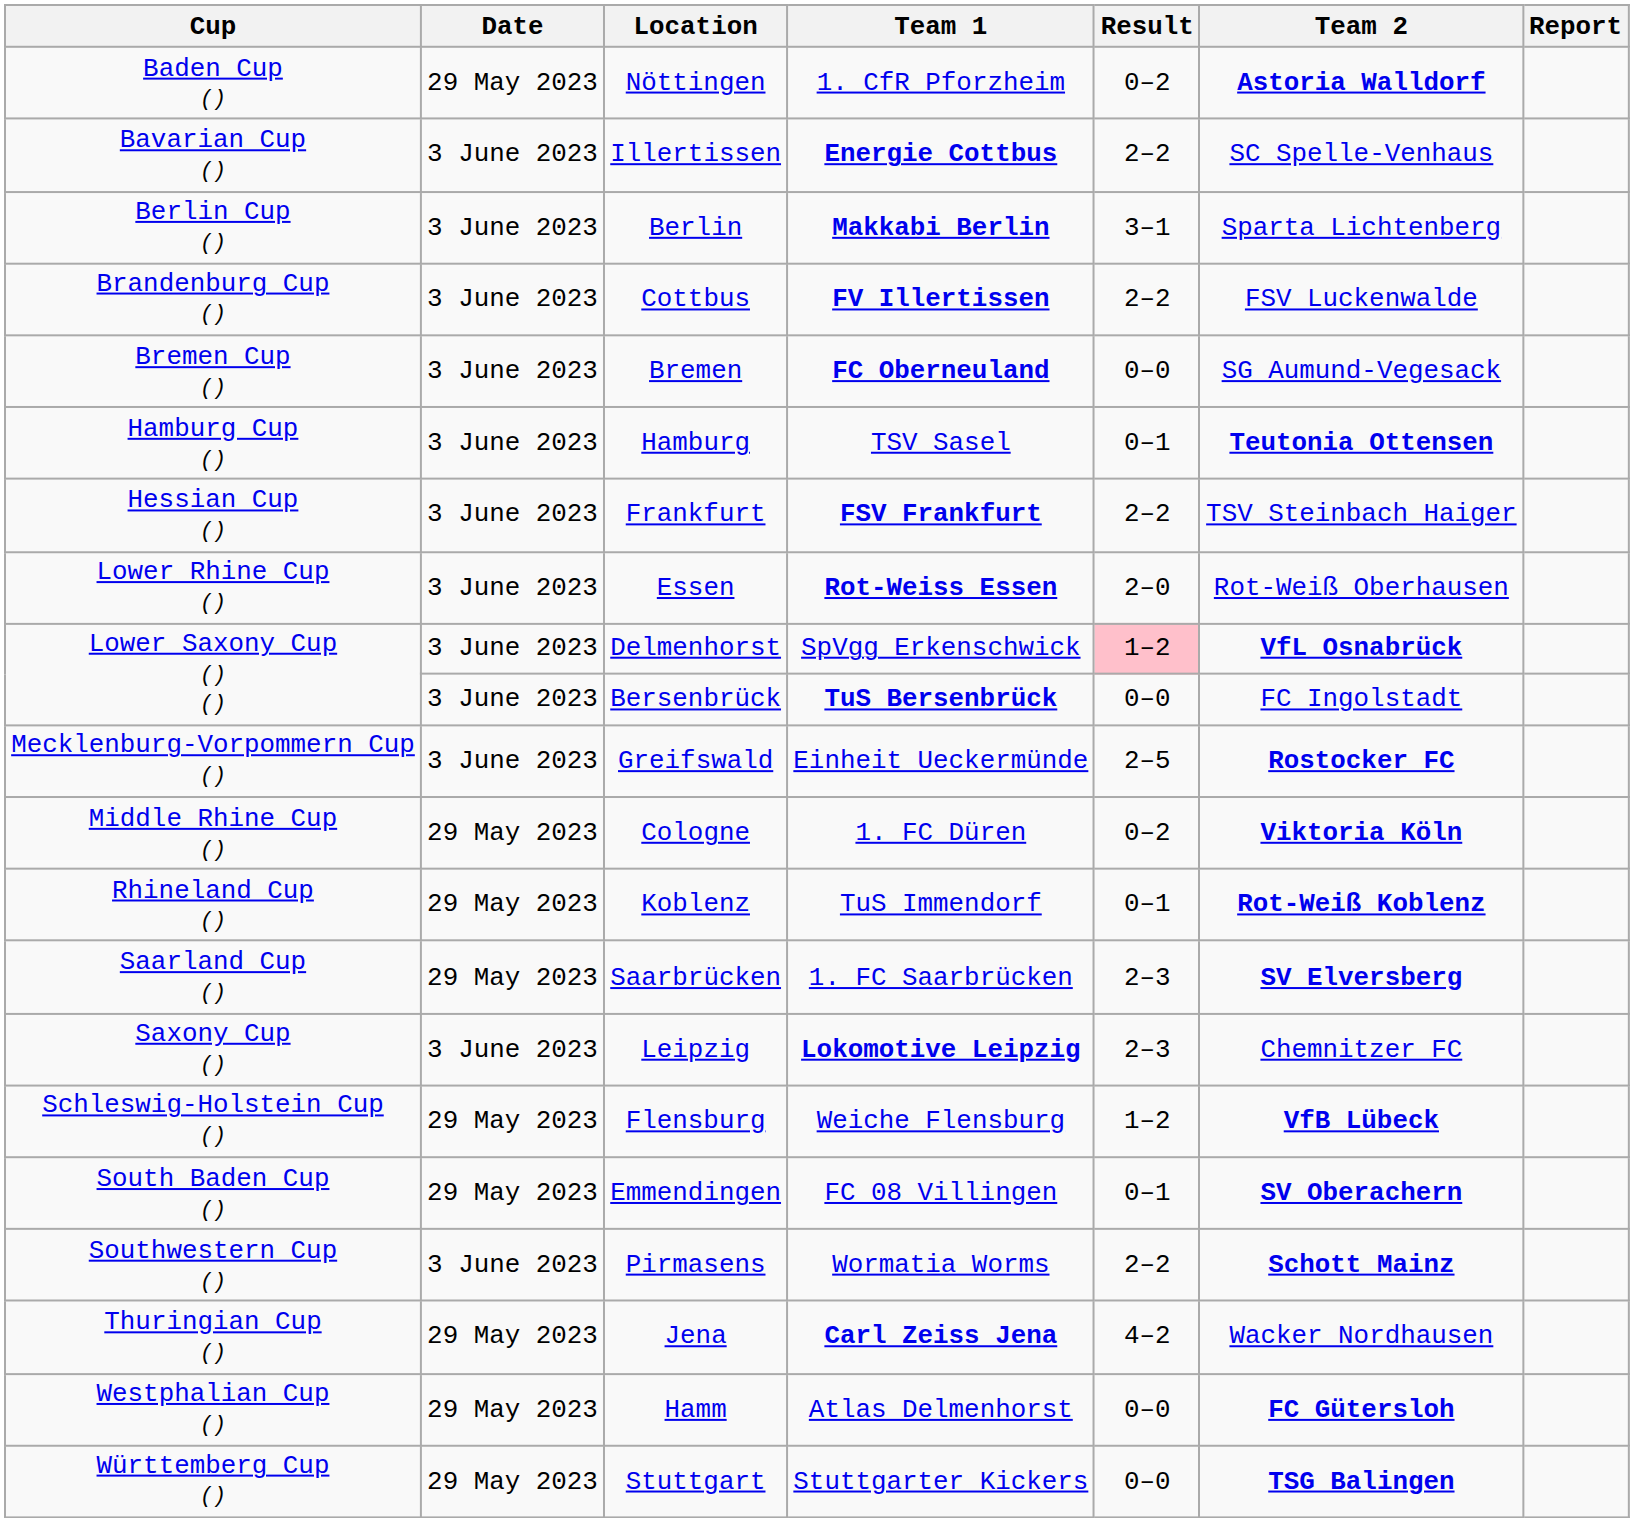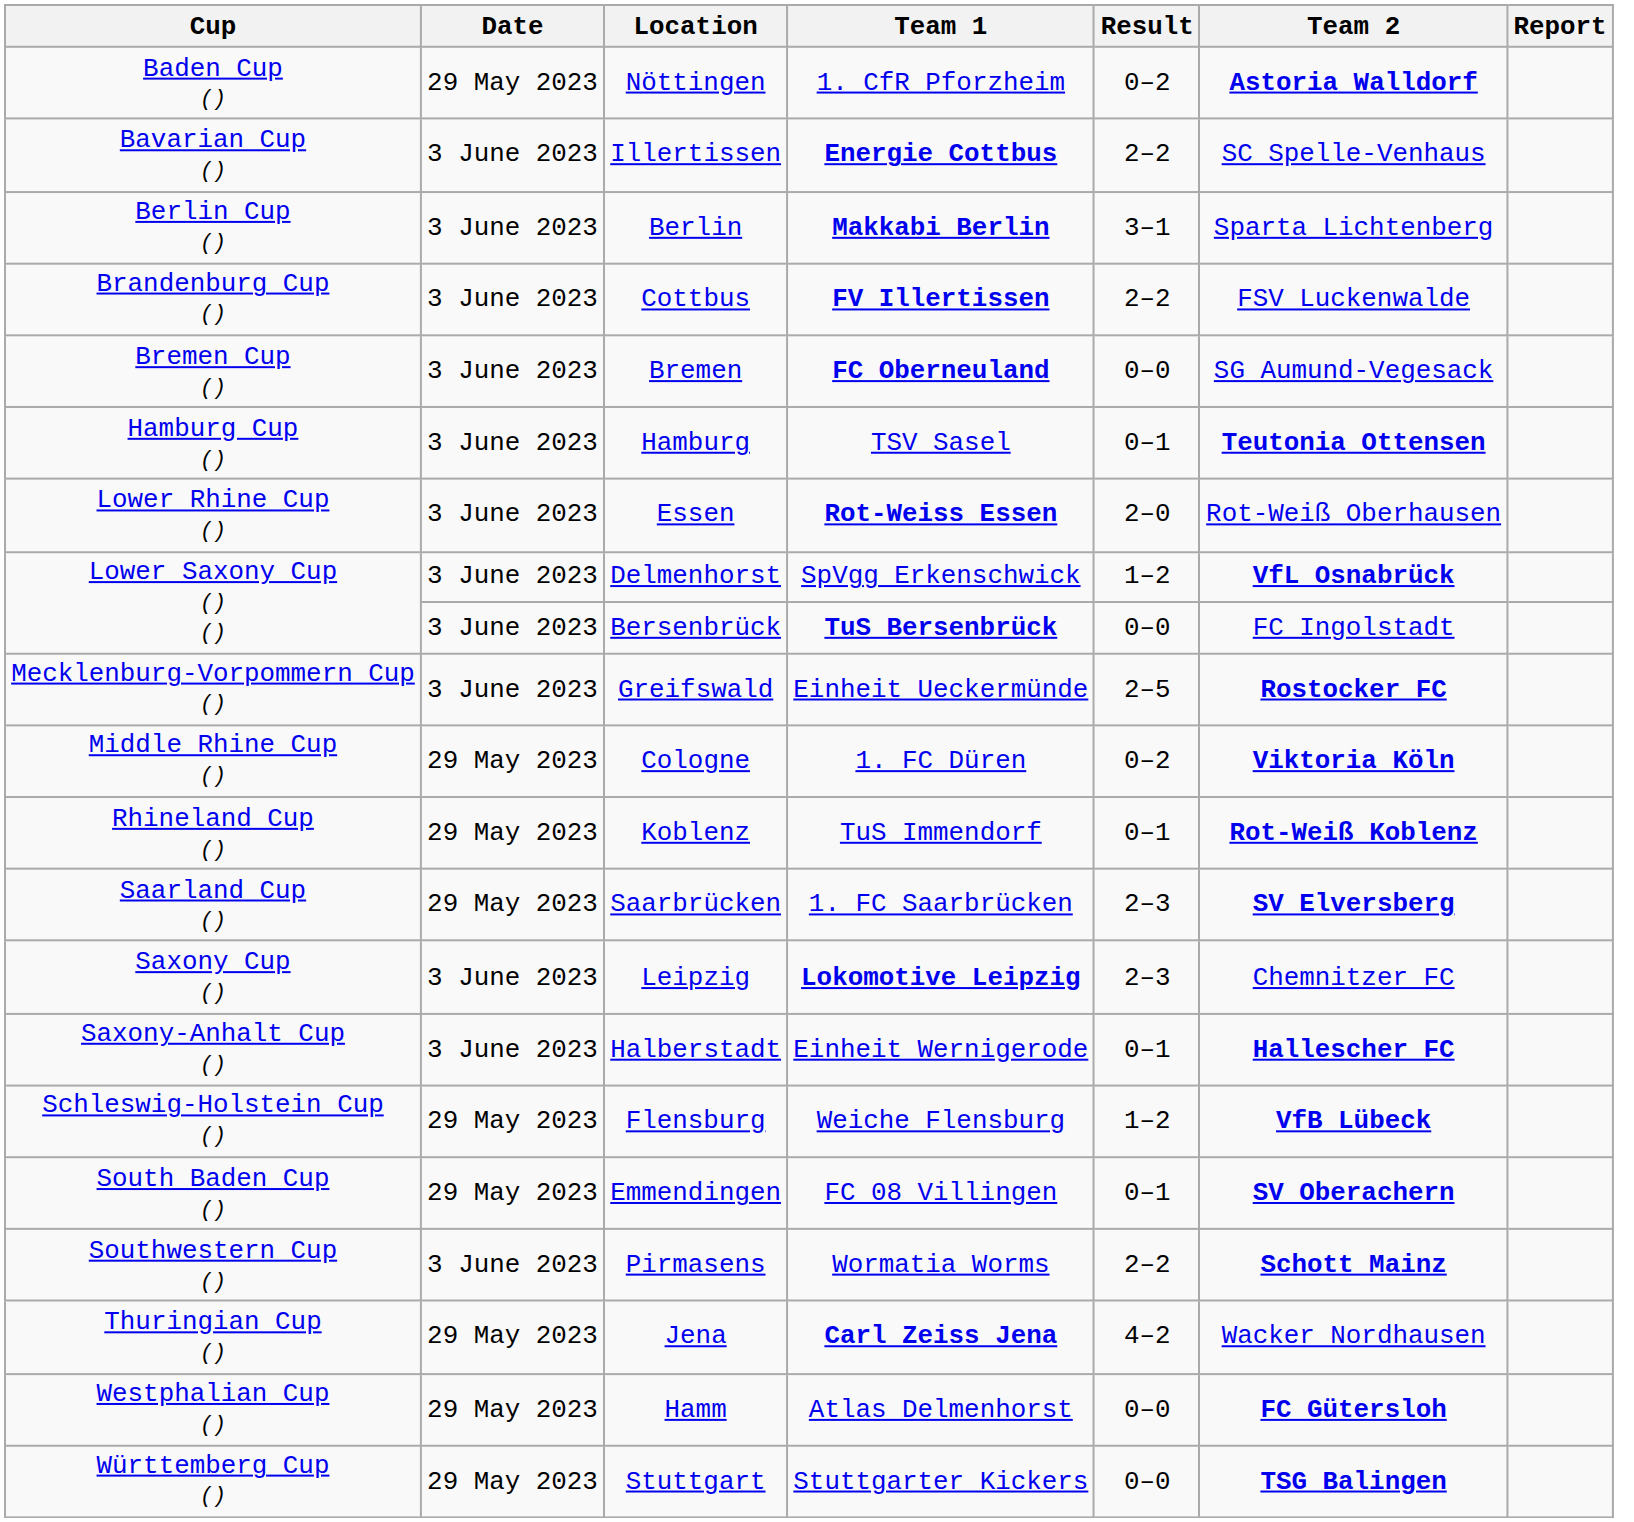- row: Hessian Cup () | 3 June 2023 | Frankfurt | FSV Frankfurt | 2–2 | TSV Steinbach Haiger
Delmenhorst | Result: pink background -> no background
+ row: Saxony-Anhalt Cup () | 3 June 2023 | Halberstadt | Einheit Wernigerode | 0–1 | Hallescher FC
